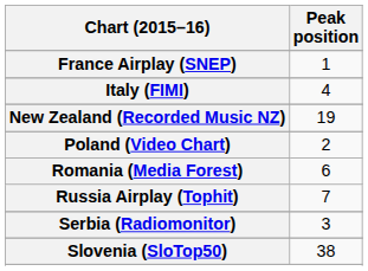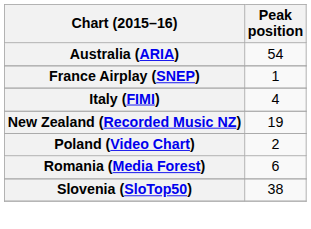+ row: Australia (ARIA) | 54
- row: Russia Airplay (Tophit) | 7
- row: Serbia (Radiomonitor) | 3
